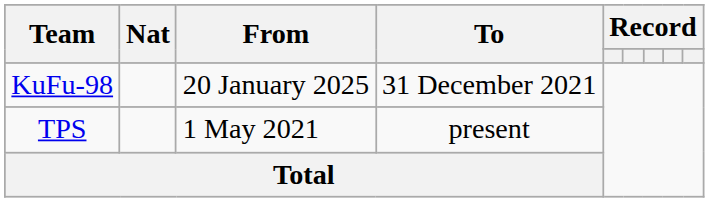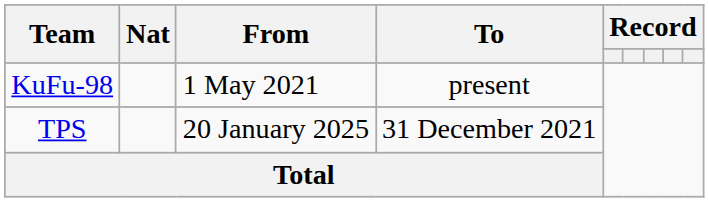KuFu-98 | From: 20 January 2025 -> 1 May 2021
KuFu-98 | To: 31 December 2021 -> present
TPS | From: 1 May 2021 -> 20 January 2025
TPS | To: present -> 31 December 2021
